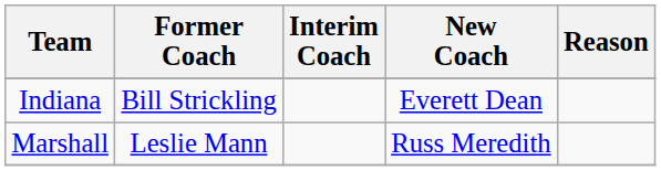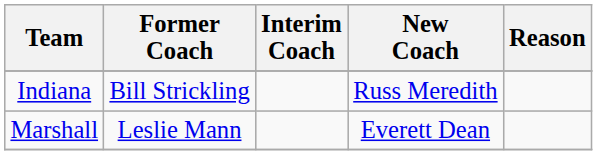Indiana | New Coach: Everett Dean -> Russ Meredith
Marshall | New Coach: Russ Meredith -> Everett Dean
